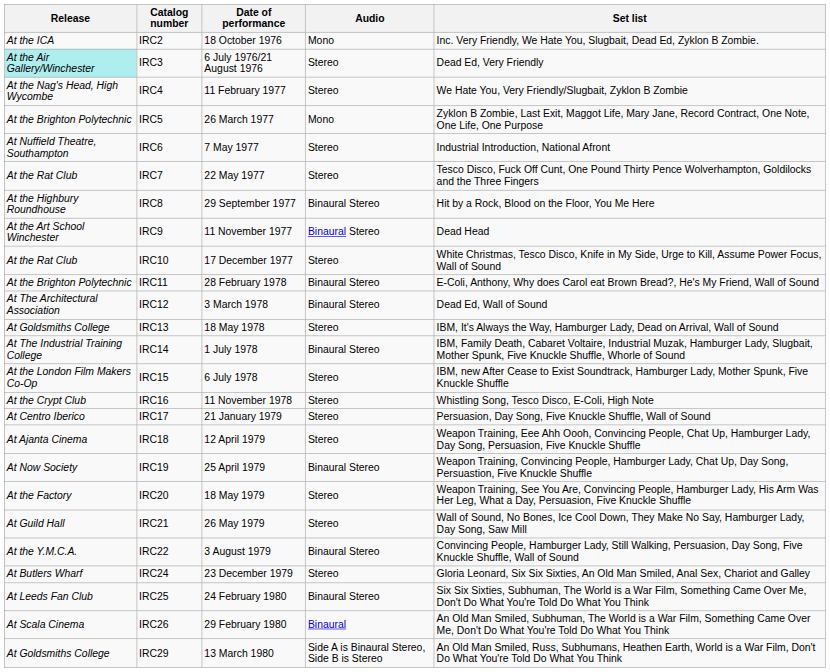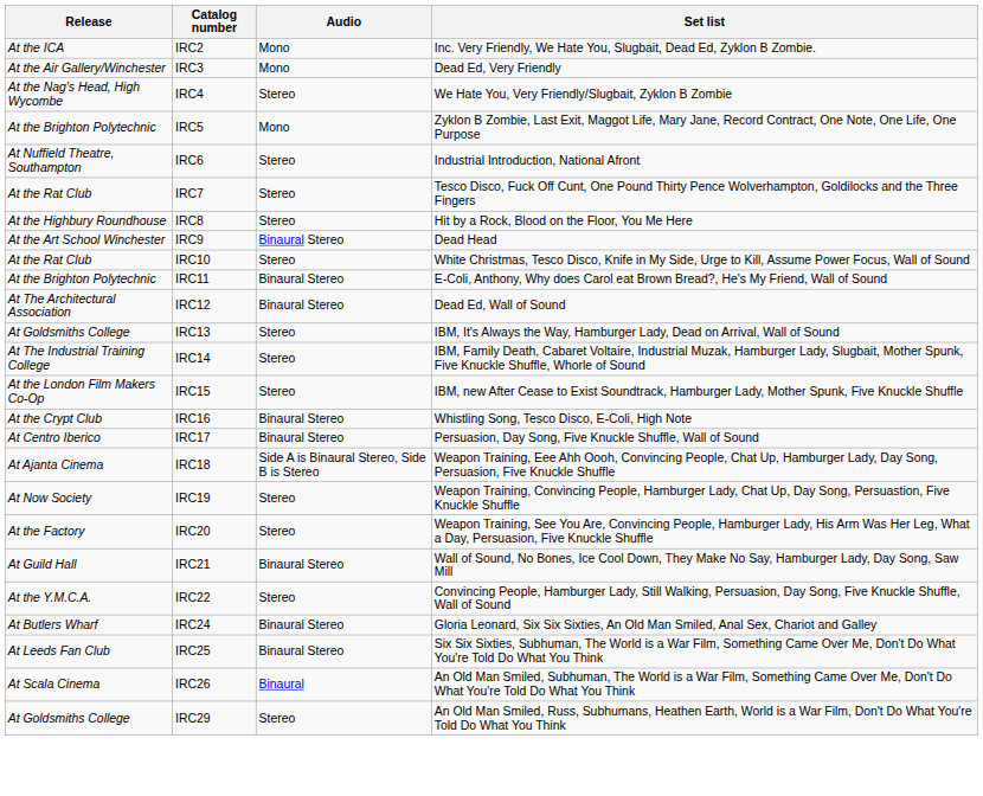- column: Date of performance | 18 October 1976 | 6 July 1976/21 August 1976 | 11 February 1977 | 26 March 1977 | 7 May 1977 | 22 May 1977 | 29 September 1977 | 11 November 1977 | 17 December 1977 | 28 February 1978 | 3 March 1978 | 18 May 1978 | 1 July 1978 | 6 July 1978 | 11 November 1978 | 21 January 1979 | 12 April 1979 | 25 April 1979 | 18 May 1979 | 26 May 1979 | 3 August 1979 | 23 December 1979 | 24 February 1980 | 29 February 1980 | 13 March 1980
IRC3 | Release: paleturquoise background -> no background
IRC3 | Audio: Stereo -> Mono
IRC8 | Audio: Binaural Stereo -> Stereo
IRC14 | Audio: Binaural Stereo -> Stereo
IRC16 | Audio: Stereo -> Binaural Stereo
IRC17 | Audio: Stereo -> Binaural Stereo
IRC18 | Audio: Stereo -> Side A is Binaural Stereo, Side B is Stereo
IRC19 | Audio: Binaural Stereo -> Stereo
IRC21 | Audio: Stereo -> Binaural Stereo
IRC22 | Audio: Binaural Stereo -> Stereo
IRC24 | Audio: Stereo -> Binaural Stereo
IRC29 | Audio: Side A is Binaural Stereo, Side B is Stereo -> Stereo
